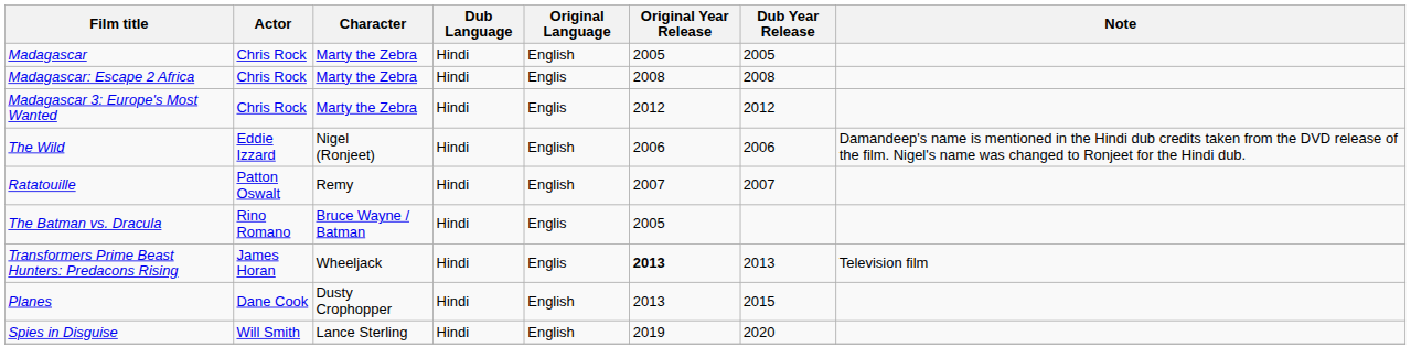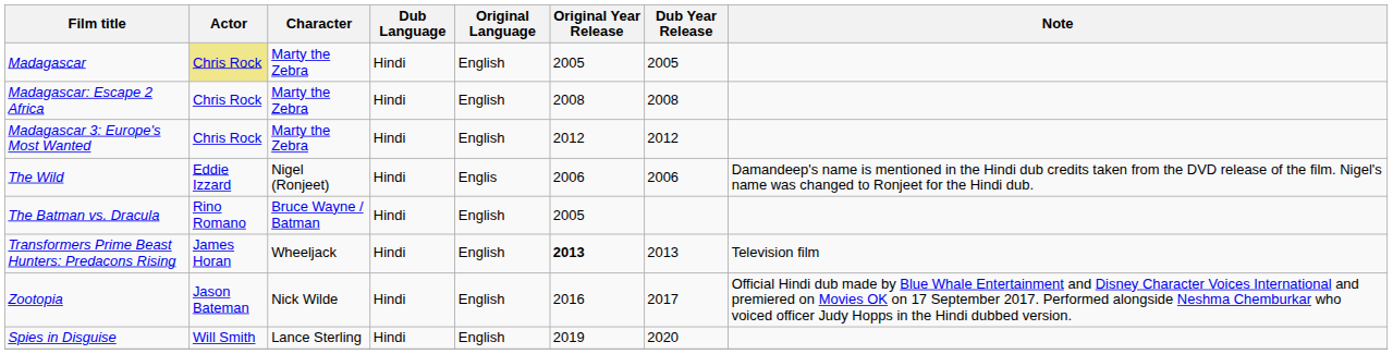Madagascar | Actor: no background -> khaki background
Madagascar: Escape 2 Africa | Original Language: Englis -> English
Madagascar 3: Europe's Most Wanted | Original Language: Englis -> English
The Wild | Original Language: English -> Englis
- row: Ratatouille | Patton Oswalt | Remy | Hindi | English | 2007 | 2007
The Batman vs. Dracula | Original Language: Englis -> English
Transformers Prime Beast Hunters: Predacons Rising | Original Language: Englis -> English
- row: Planes | Dane Cook | Dusty Crophopper | Hindi | English | 2013 | 2015
+ row: Zootopia | Jason Bateman | Nick Wilde | Hindi | English | 2016 | 2017 | Official Hindi dub made by Blue Whale Entertainment and Disney Character Voices International and premiered on Movies OK on 17 September 2017. Performed alongside Neshma Chemburkar who voiced officer Judy Hopps in the Hindi dubbed version.
